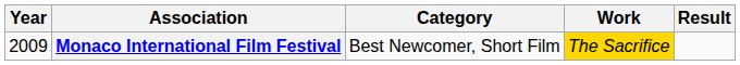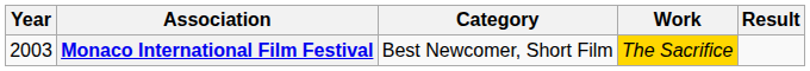Monaco International Film Festival | Year: 2009 -> 2003
